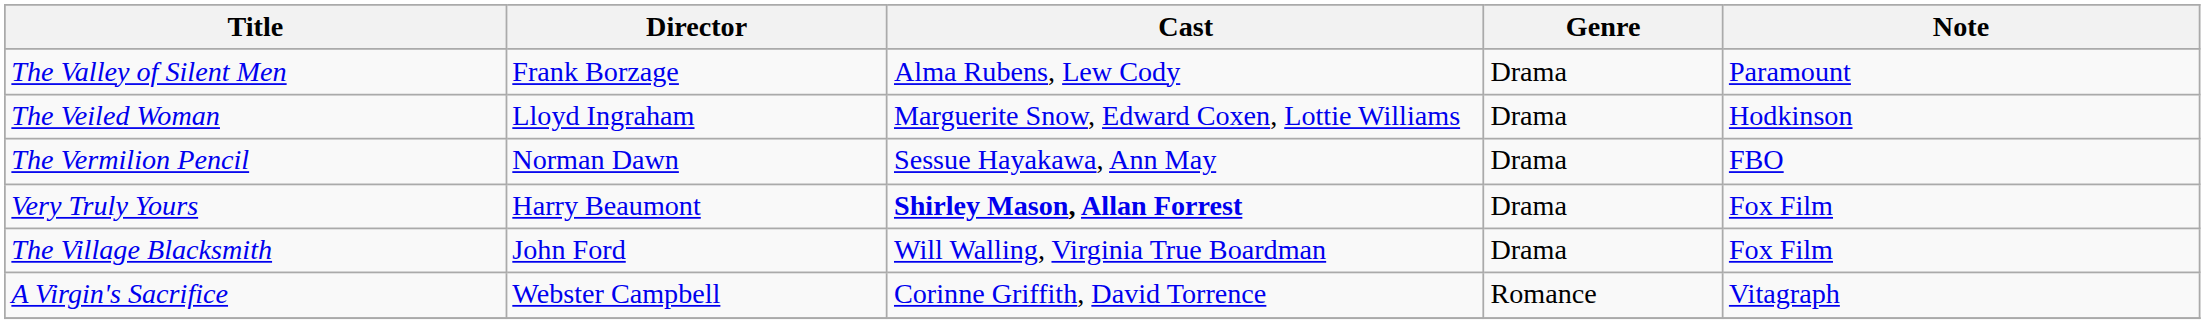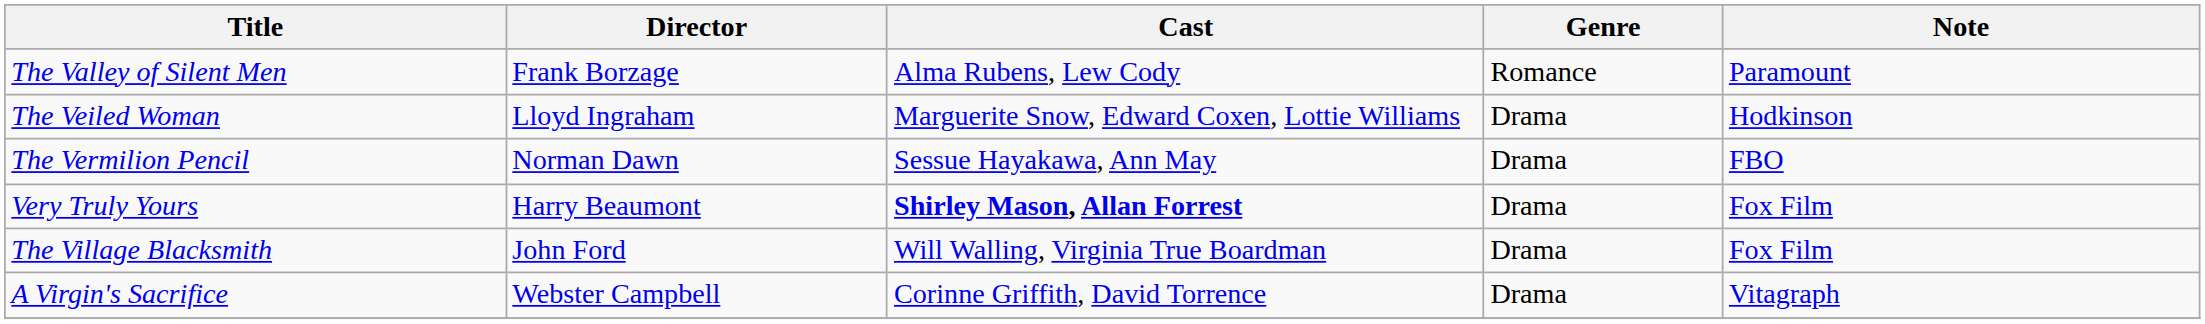The Valley of Silent Men | Genre: Drama -> Romance
A Virgin's Sacrifice | Genre: Romance -> Drama
